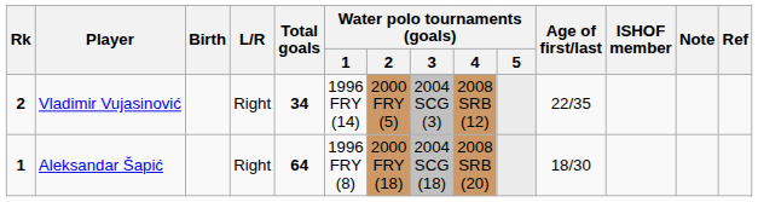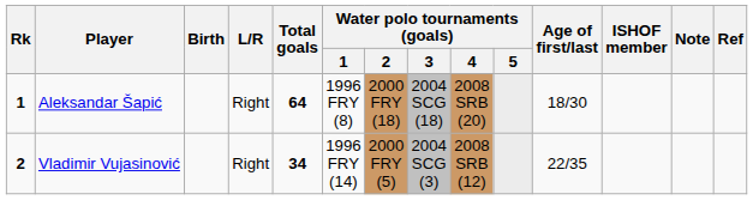rows swapped: Aleksandar Šapić <-> Vladimir Vujasinović
